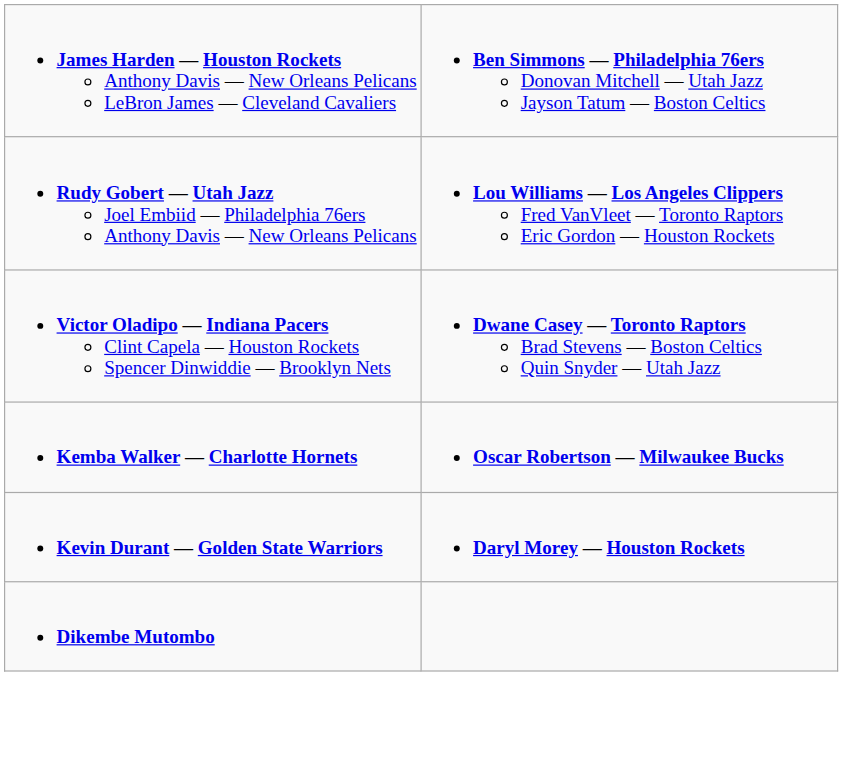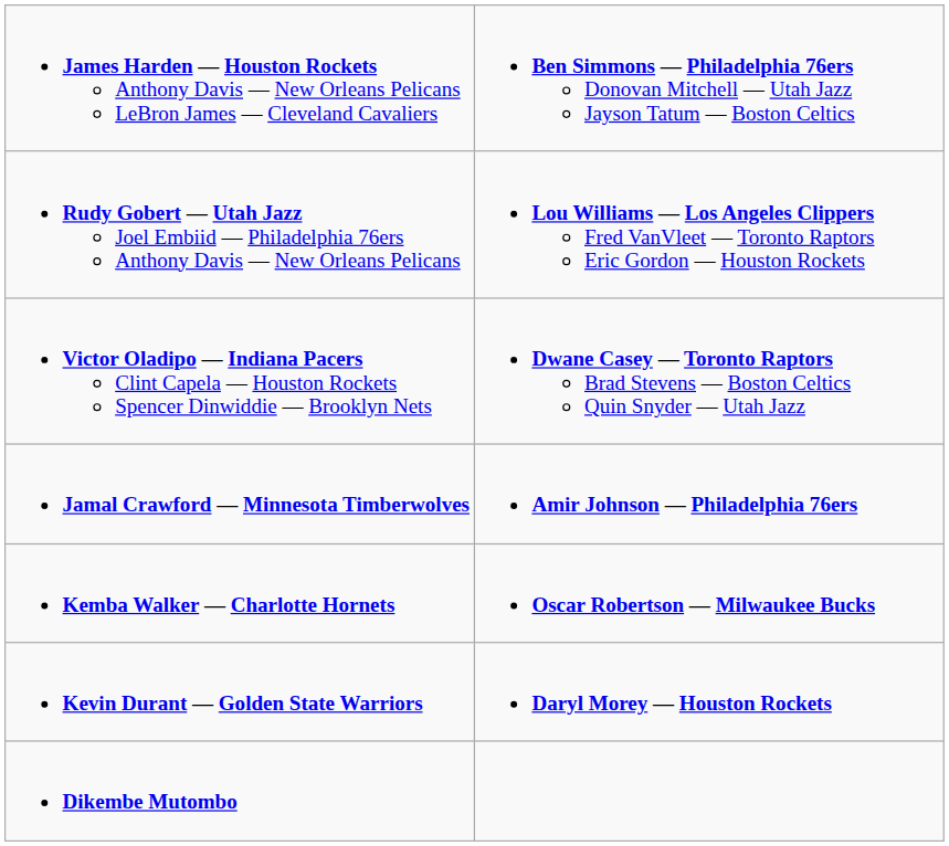+ row: Jamal Crawford — Minnesota Timberwolves | Amir Johnson — Philadelphia 76ers
